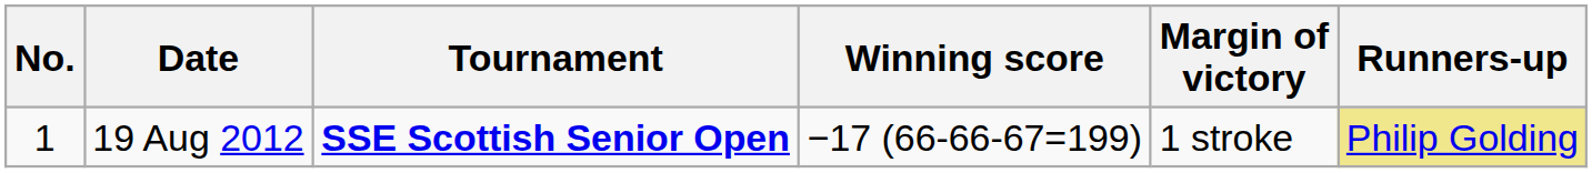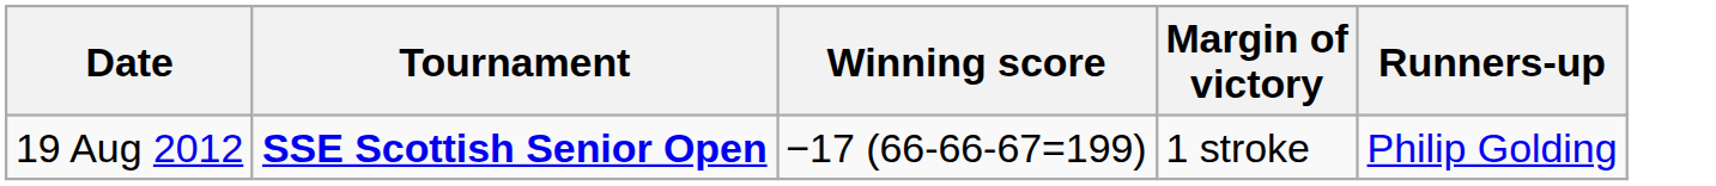- column: No. | 1
19 Aug 2012 | Runners-up: khaki background -> no background
